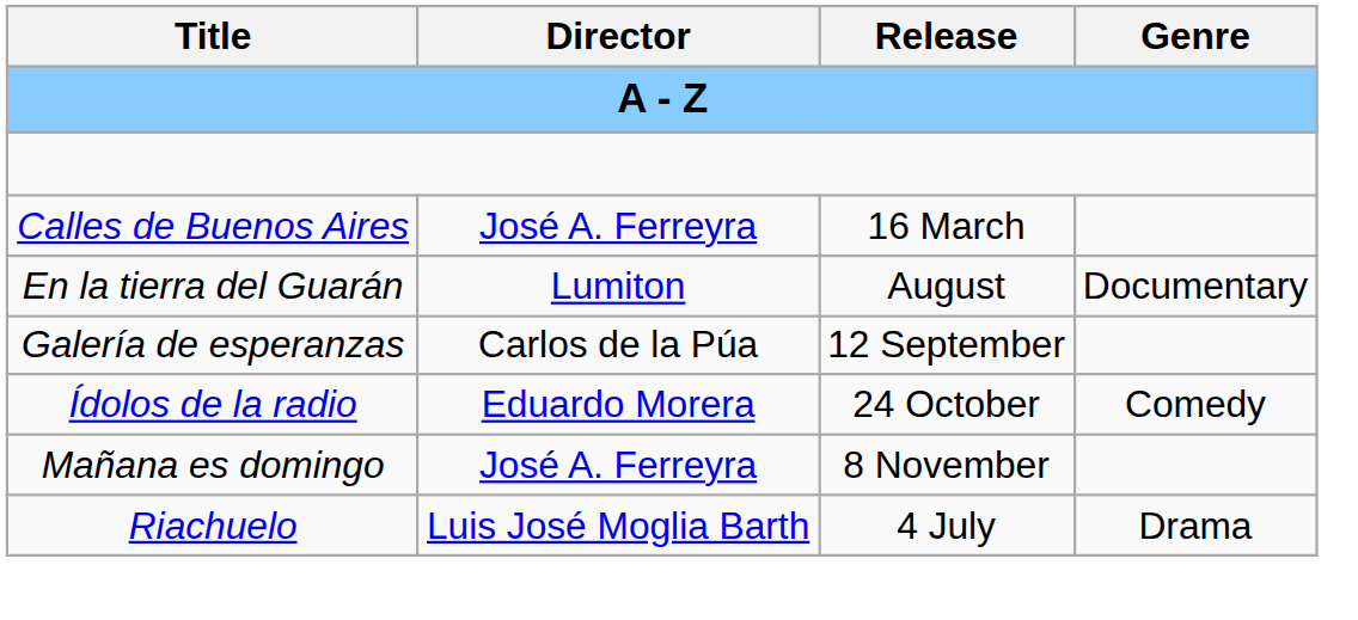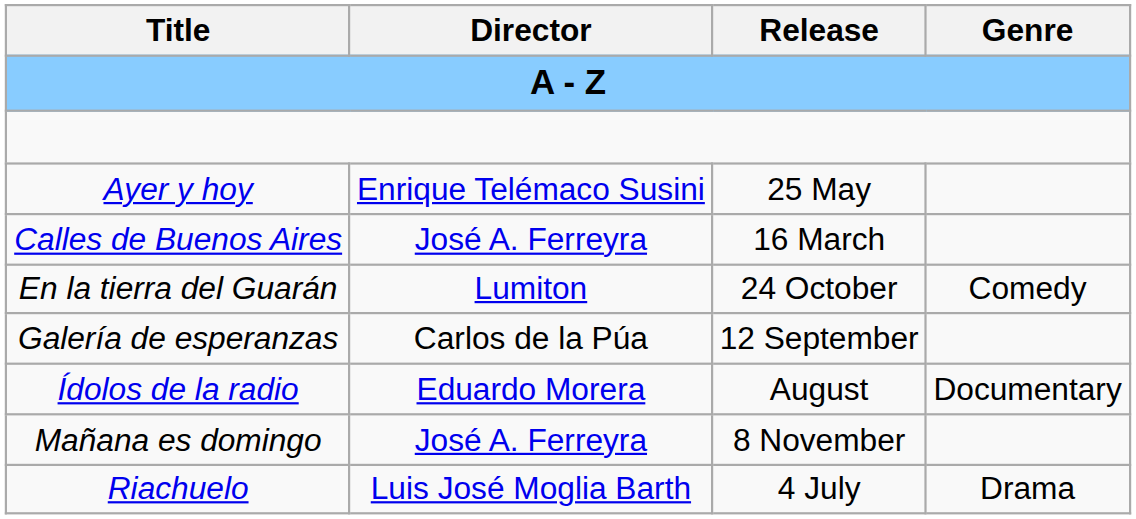+ row: Ayer y hoy | Enrique Telémaco Susini | 25 May
En la tierra del Guarán | Release: August -> 24 October
En la tierra del Guarán | Genre: Documentary -> Comedy
Ídolos de la radio | Release: 24 October -> August
Ídolos de la radio | Genre: Comedy -> Documentary
